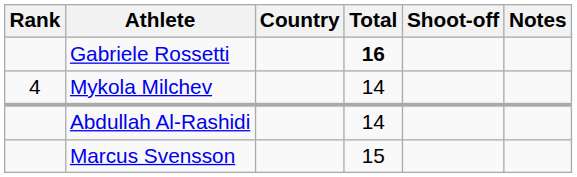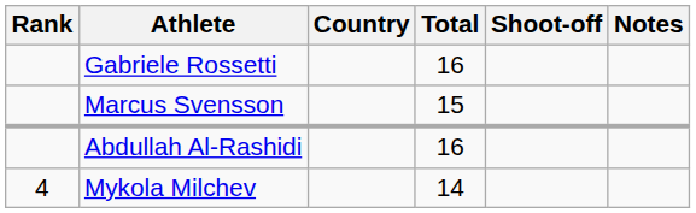Gabriele Rossetti | Total: bold -> normal
rows swapped: Marcus Svensson <-> Mykola Milchev
Abdullah Al-Rashidi | Total: 14 -> 16
